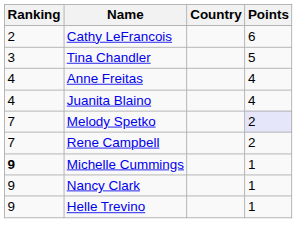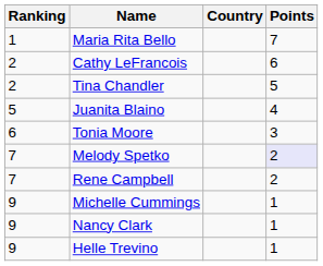+ row: 1 | Maria Rita Bello | 7
Tina Chandler | Ranking: 3 -> 2
- row: 4 | Anne Freitas | 4
Juanita Blaino | Ranking: 4 -> 5
+ row: 6 | Tonia Moore | 3
Michelle Cummings | Ranking: bold -> normal
